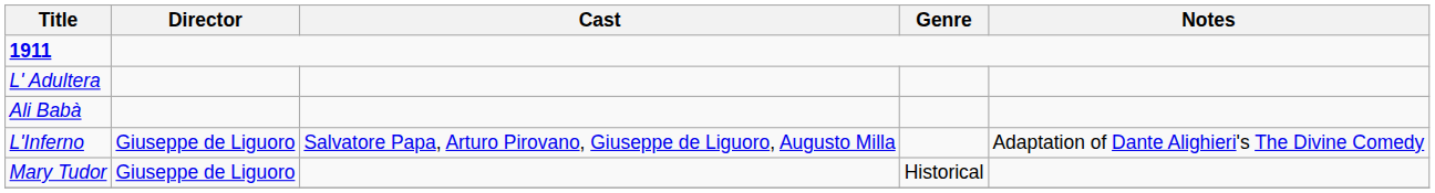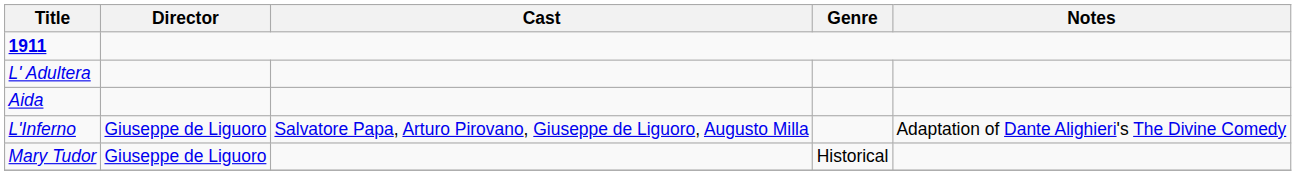+ row: Aida
- row: Ali Babà
